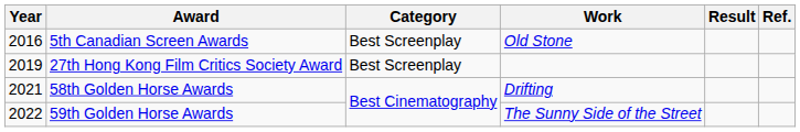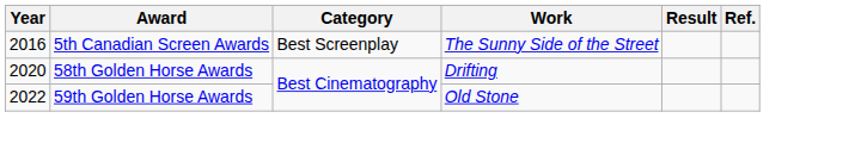5th Canadian Screen Awards | Work: Old Stone -> The Sunny Side of the Street
- row: 2019 | 27th Hong Kong Film Critics Society Award | Best Screenplay
58th Golden Horse Awards | Year: 2021 -> 2020
59th Golden Horse Awards | Work: The Sunny Side of the Street -> Old Stone
